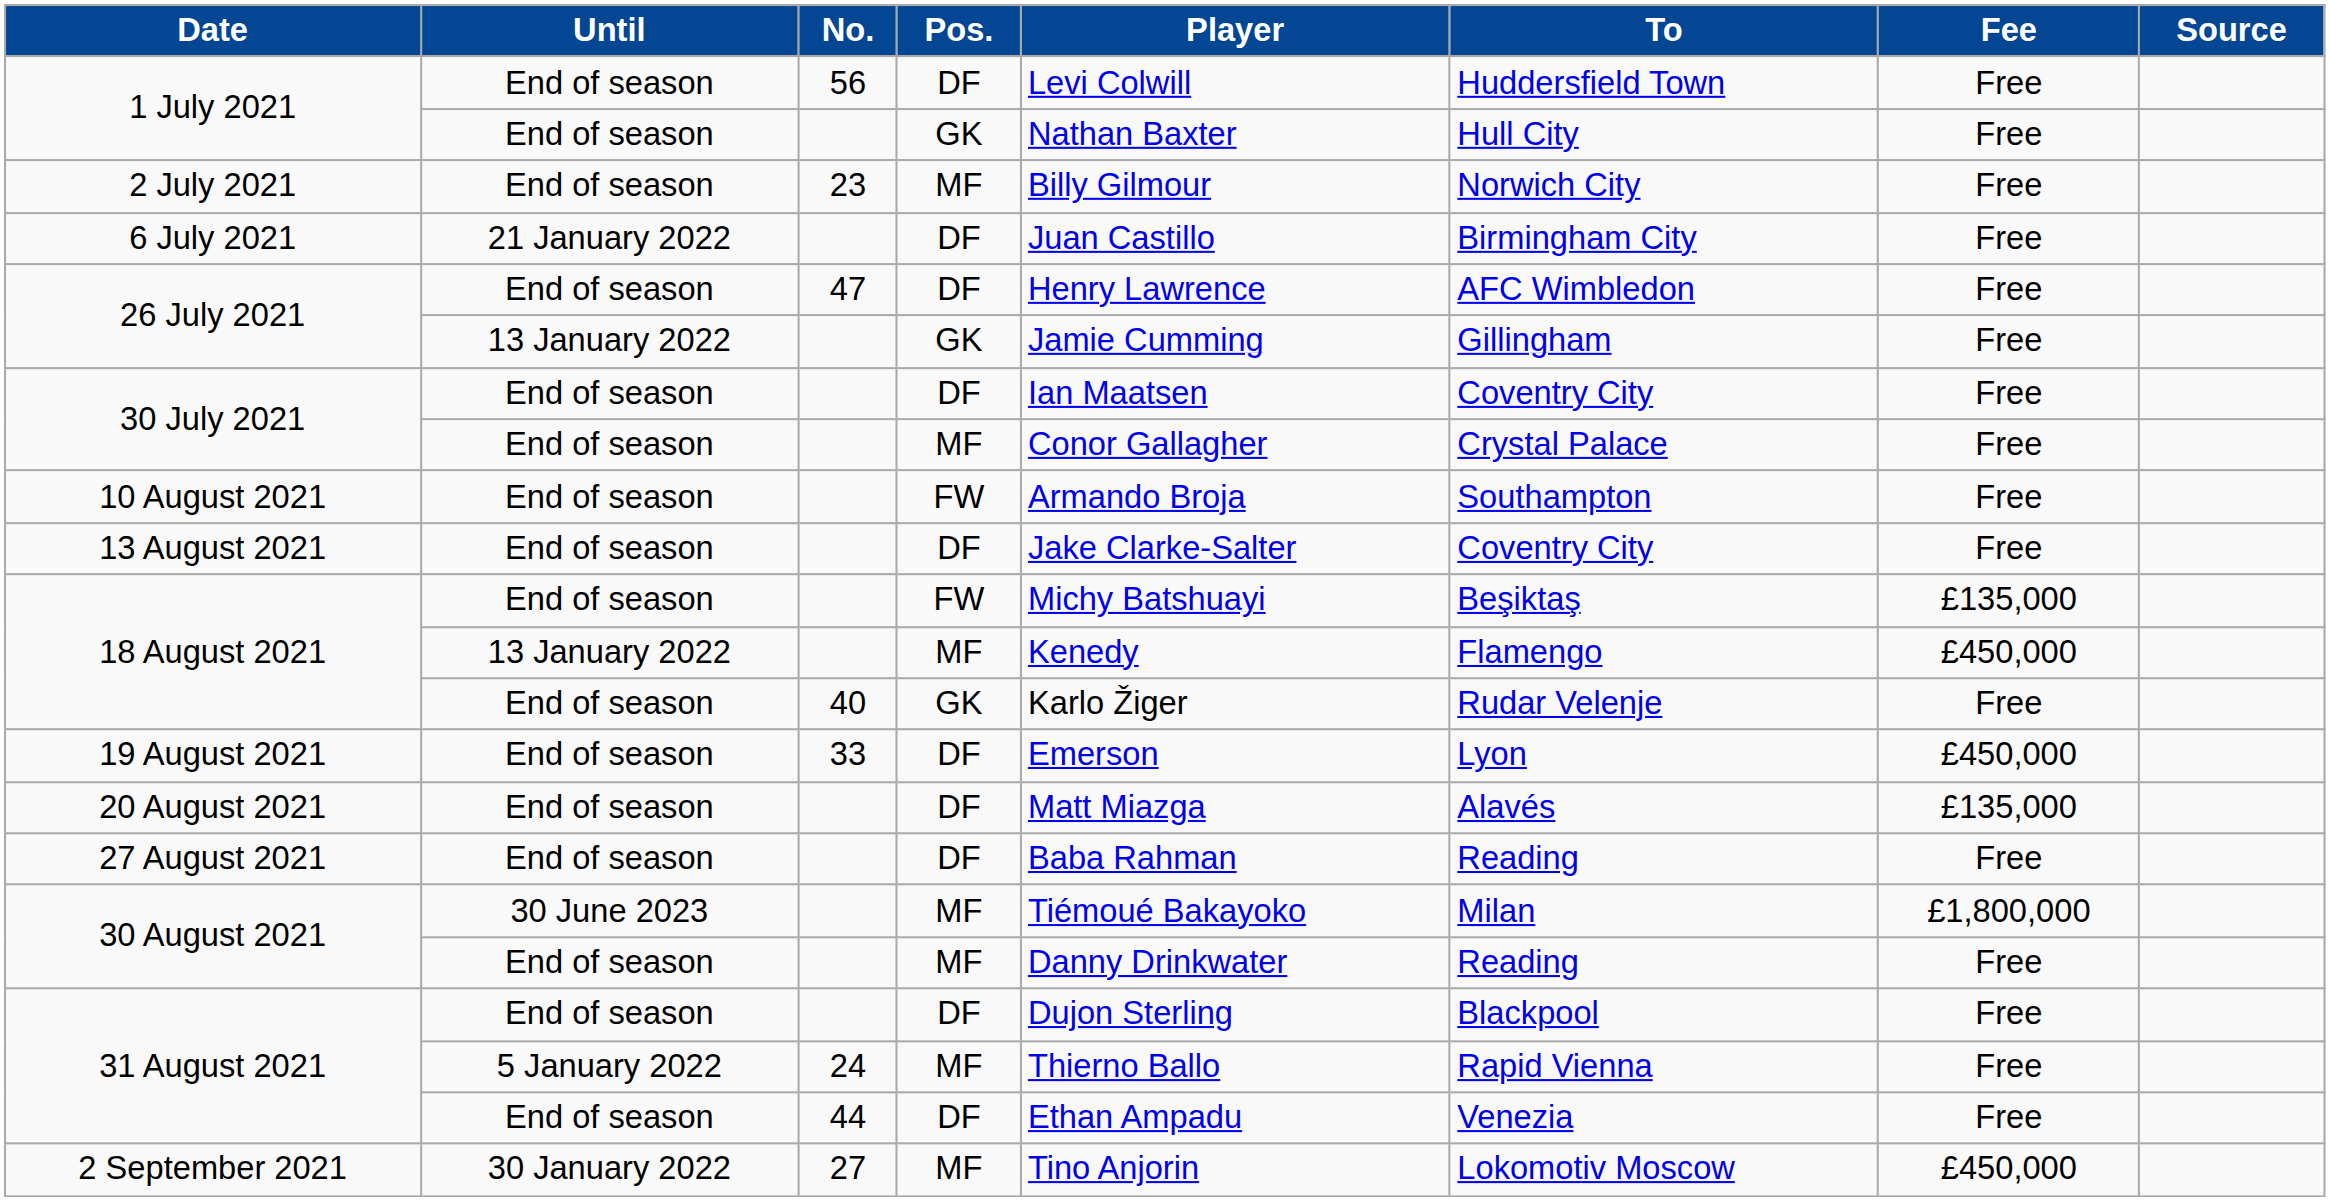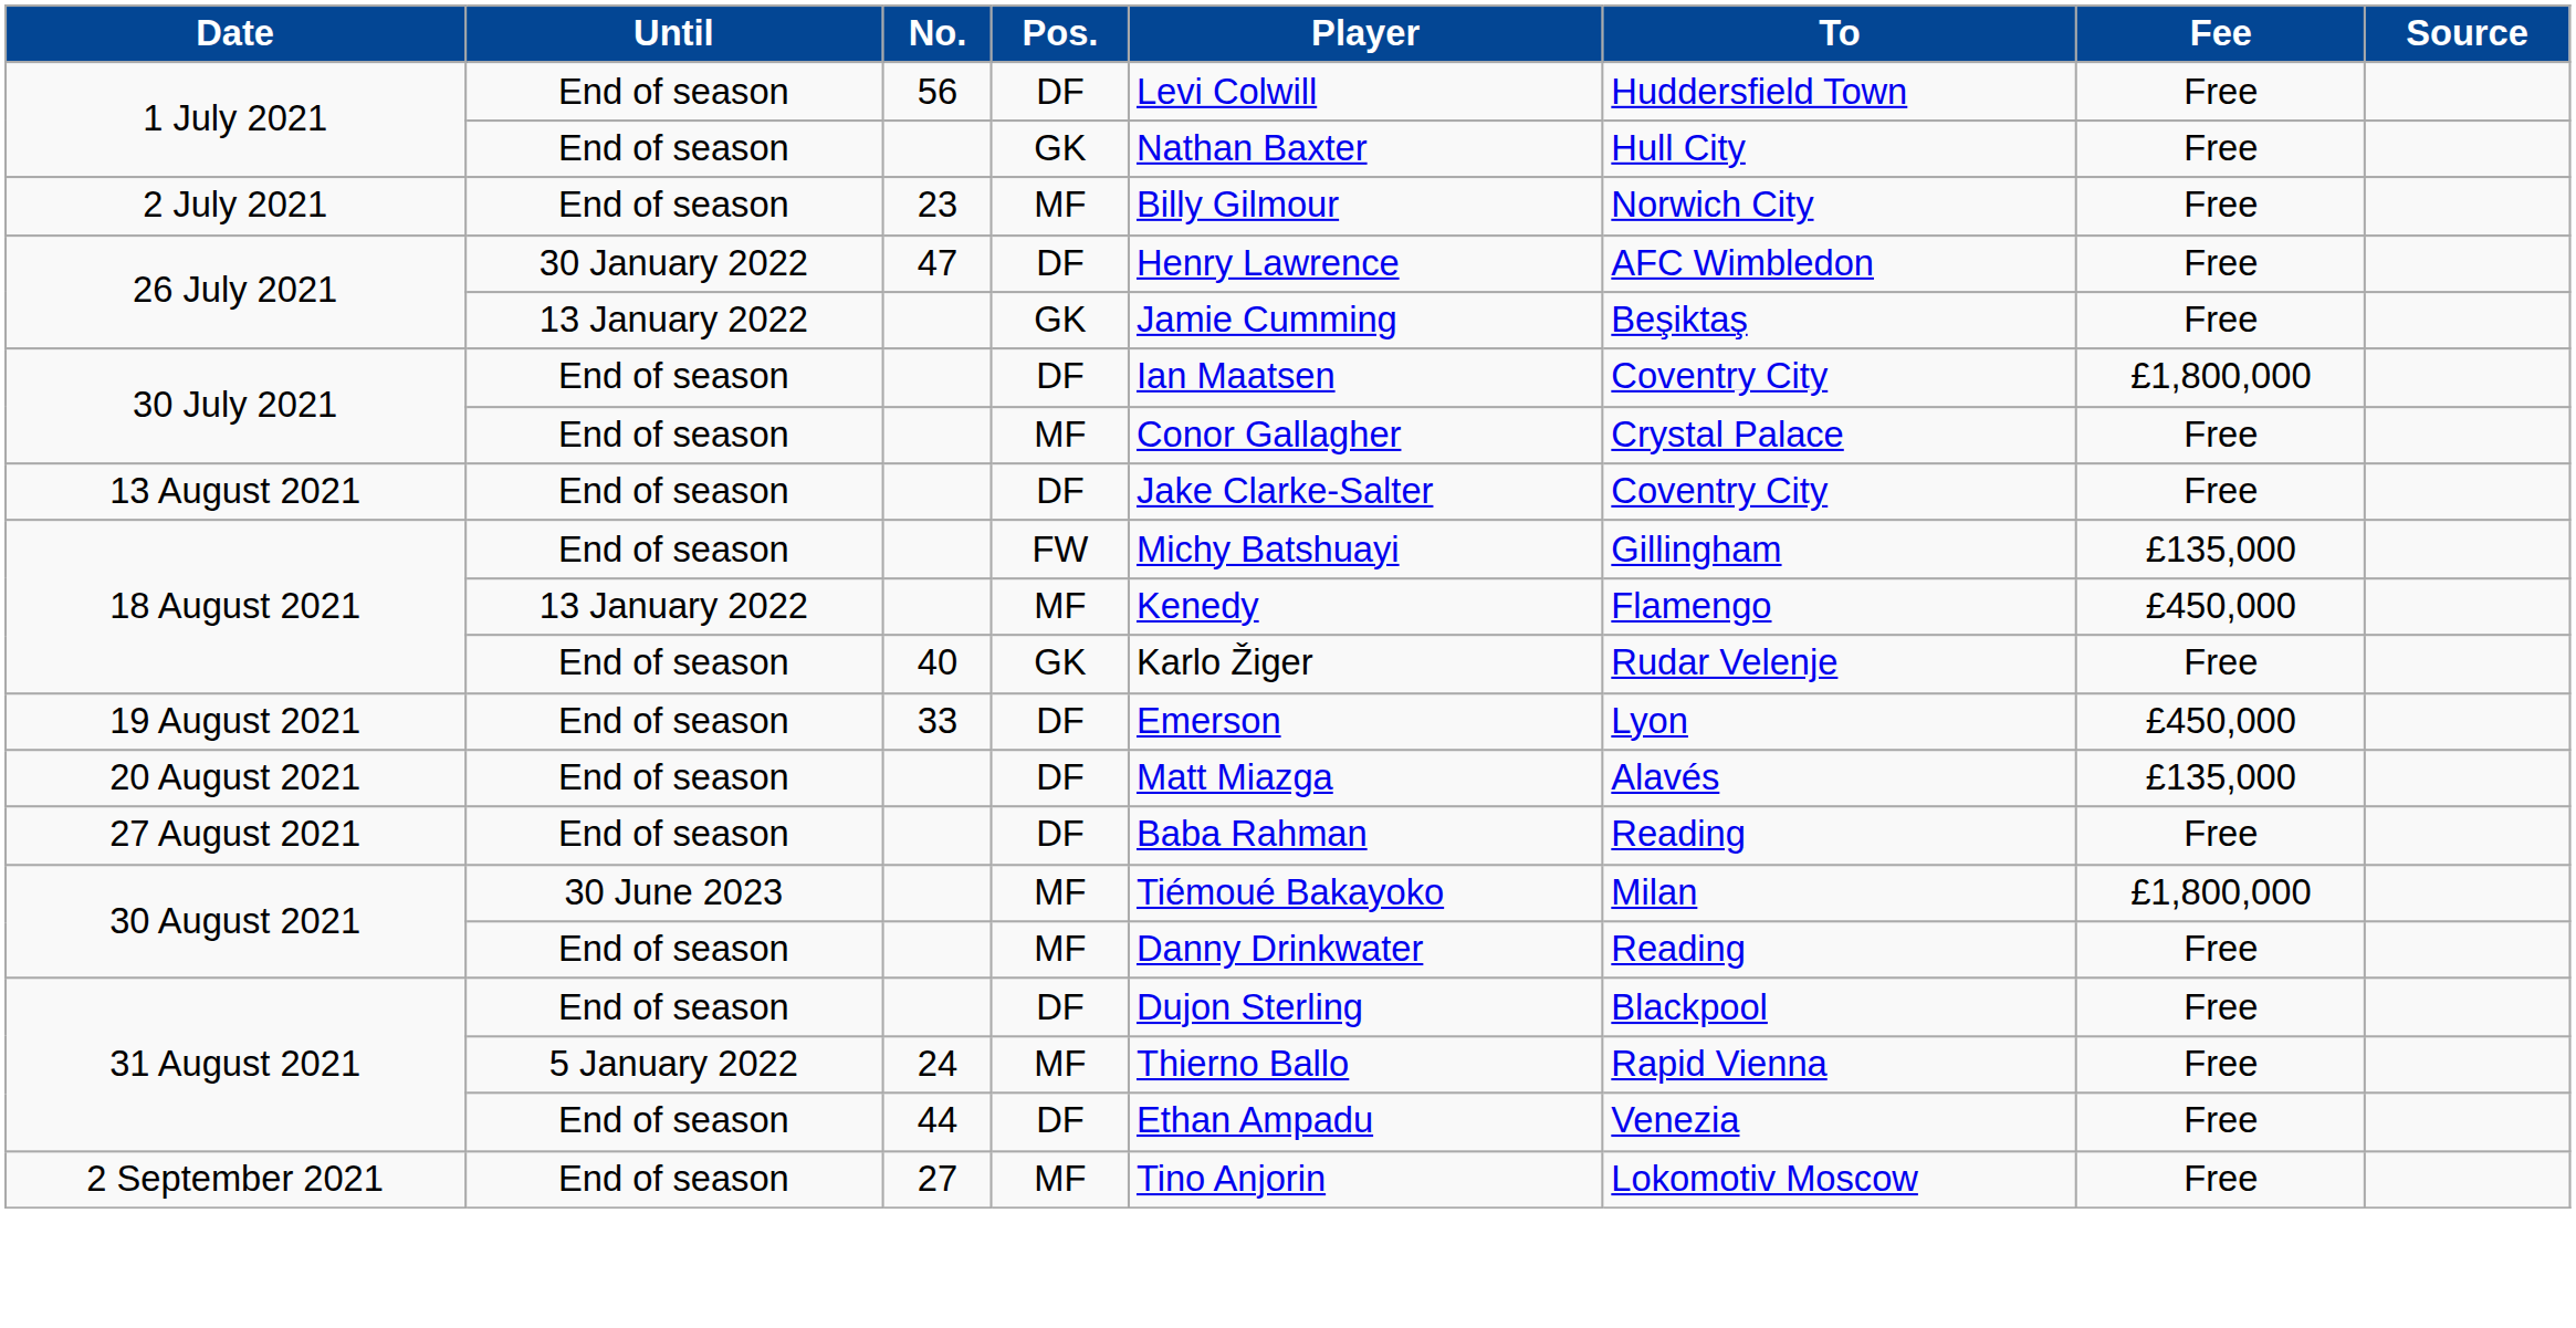- row: 6 July 2021 | 21 January 2022 | DF | Juan Castillo | Birmingham City | Free
26 July 2021 / DF | Until: End of season -> 30 January 2022
26 July 2021 / GK | To: Gillingham -> Beşiktaş
30 July 2021 / DF | Fee: Free -> £1,800,000
- row: 10 August 2021 | End of season | FW | Armando Broja | Southampton | Free
18 August 2021 / FW | To: Beşiktaş -> Gillingham
2 September 2021 | Until: 30 January 2022 -> End of season
2 September 2021 | Fee: £450,000 -> Free
